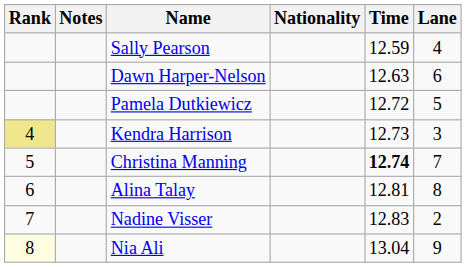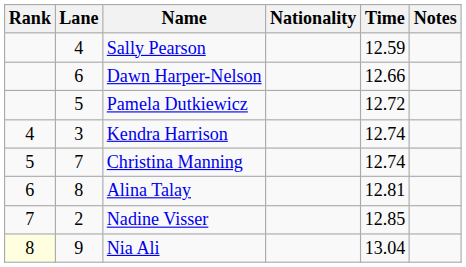columns swapped: Lane <-> Notes
Dawn Harper-Nelson | Time: 12.63 -> 12.66
Kendra Harrison | Rank: khaki background -> no background
Kendra Harrison | Time: 12.73 -> 12.74
Christina Manning | Time: bold -> normal
Nadine Visser | Time: 12.83 -> 12.85
